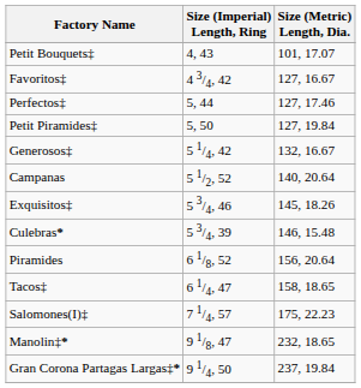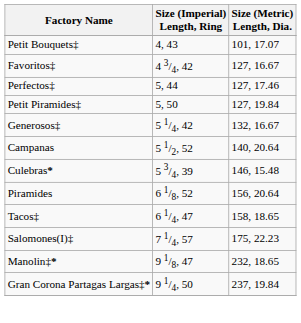- row: Exquisitos‡ | 5 3/4, 46 | 145, 18.26
